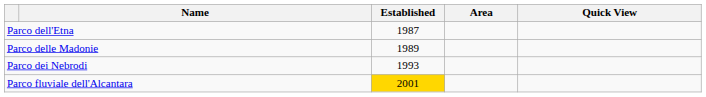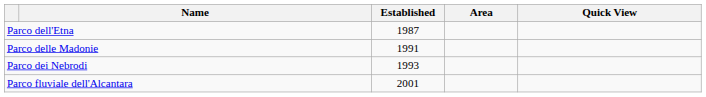Parco delle Madonie | Established: 1989 -> 1991
Parco fluviale dell'Alcantara | Established: gold background -> no background
